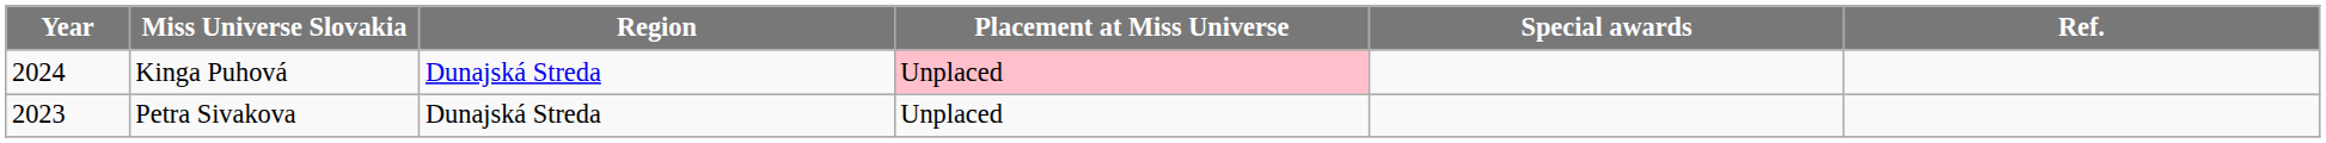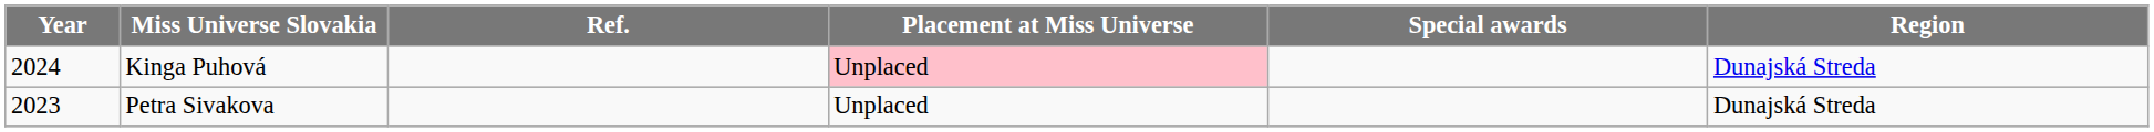columns swapped: Region <-> Ref.
